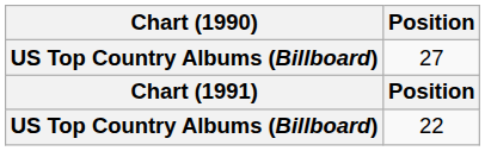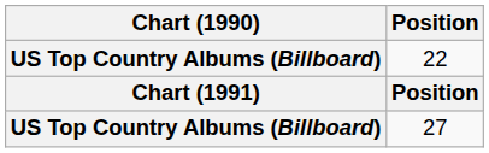rows swapped: 22 <-> 27
